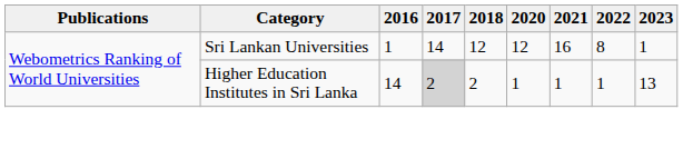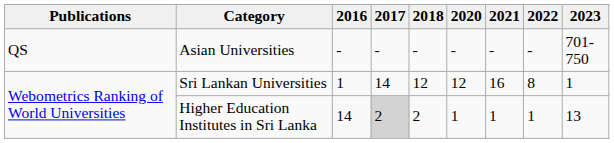+ row: QS | Asian Universities | - | - | - | - | - | - | 701-750
